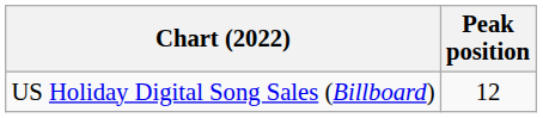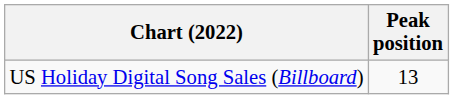US Holiday Digital Song Sales (Billboard) | Peak position: 12 -> 13
